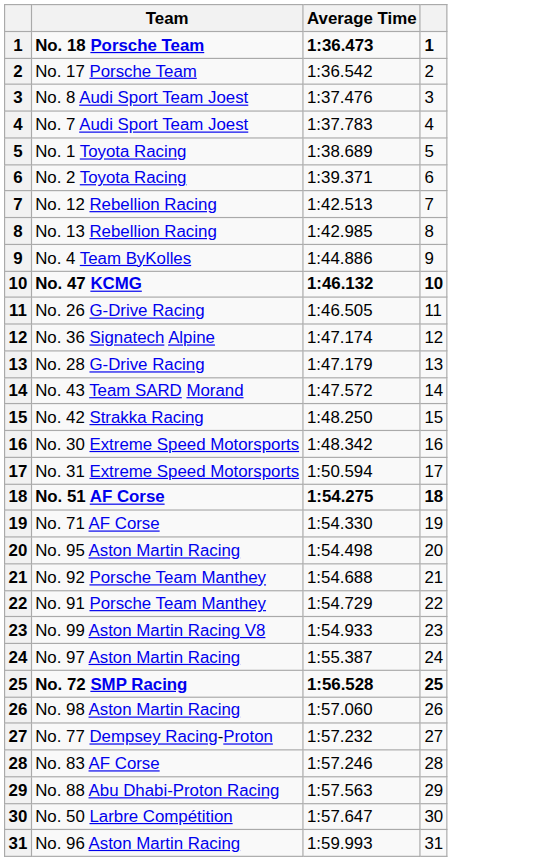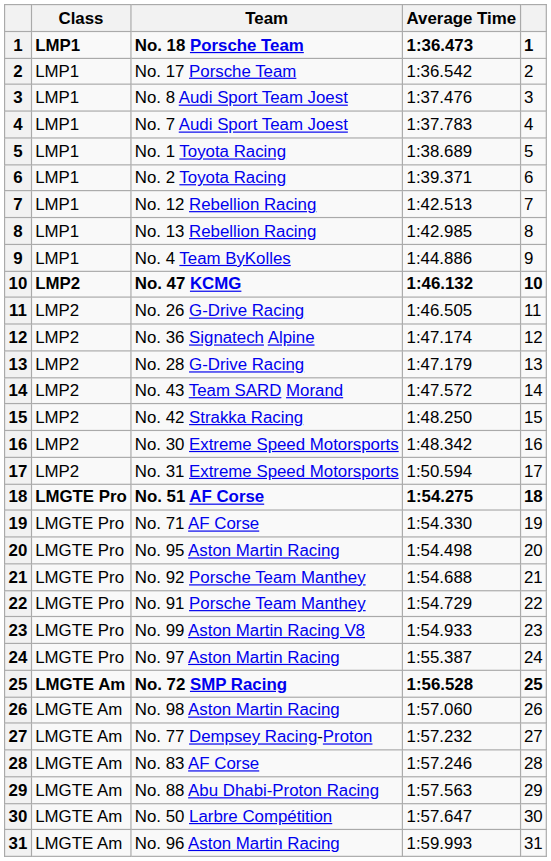+ column: Class | LMP1 | LMP1 | LMP1 | LMP1 | LMP1 | LMP1 | LMP1 | LMP1 | LMP1 | LMP2 | LMP2 | LMP2 | LMP2 | LMP2 | LMP2 | LMP2 | LMP2 | LMGTE Pro | LMGTE Pro | LMGTE Pro | LMGTE Pro | LMGTE Pro | LMGTE Pro | LMGTE Pro | LMGTE Am | LMGTE Am | LMGTE Am | LMGTE Am | LMGTE Am | LMGTE Am | LMGTE Am
